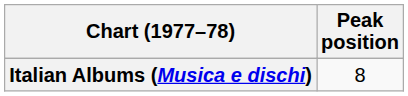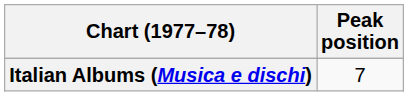Italian Albums (Musica e dischi) | Peak position: 8 -> 7
